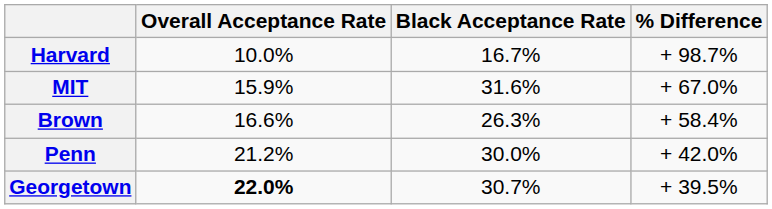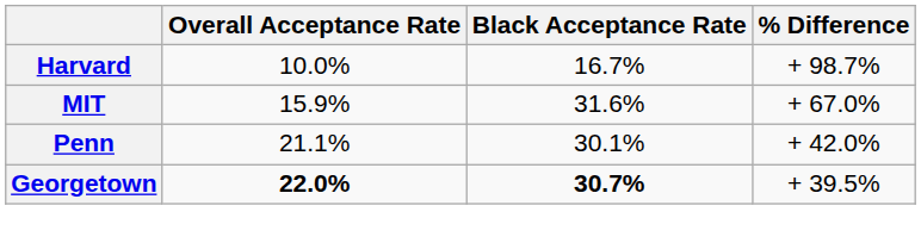- row: Brown | 16.6% | 26.3% | + 58.4%
Penn | Overall Acceptance Rate: 21.2% -> 21.1%
Penn | Black Acceptance Rate: 30.0% -> 30.1%
Georgetown | Black Acceptance Rate: normal -> bold
